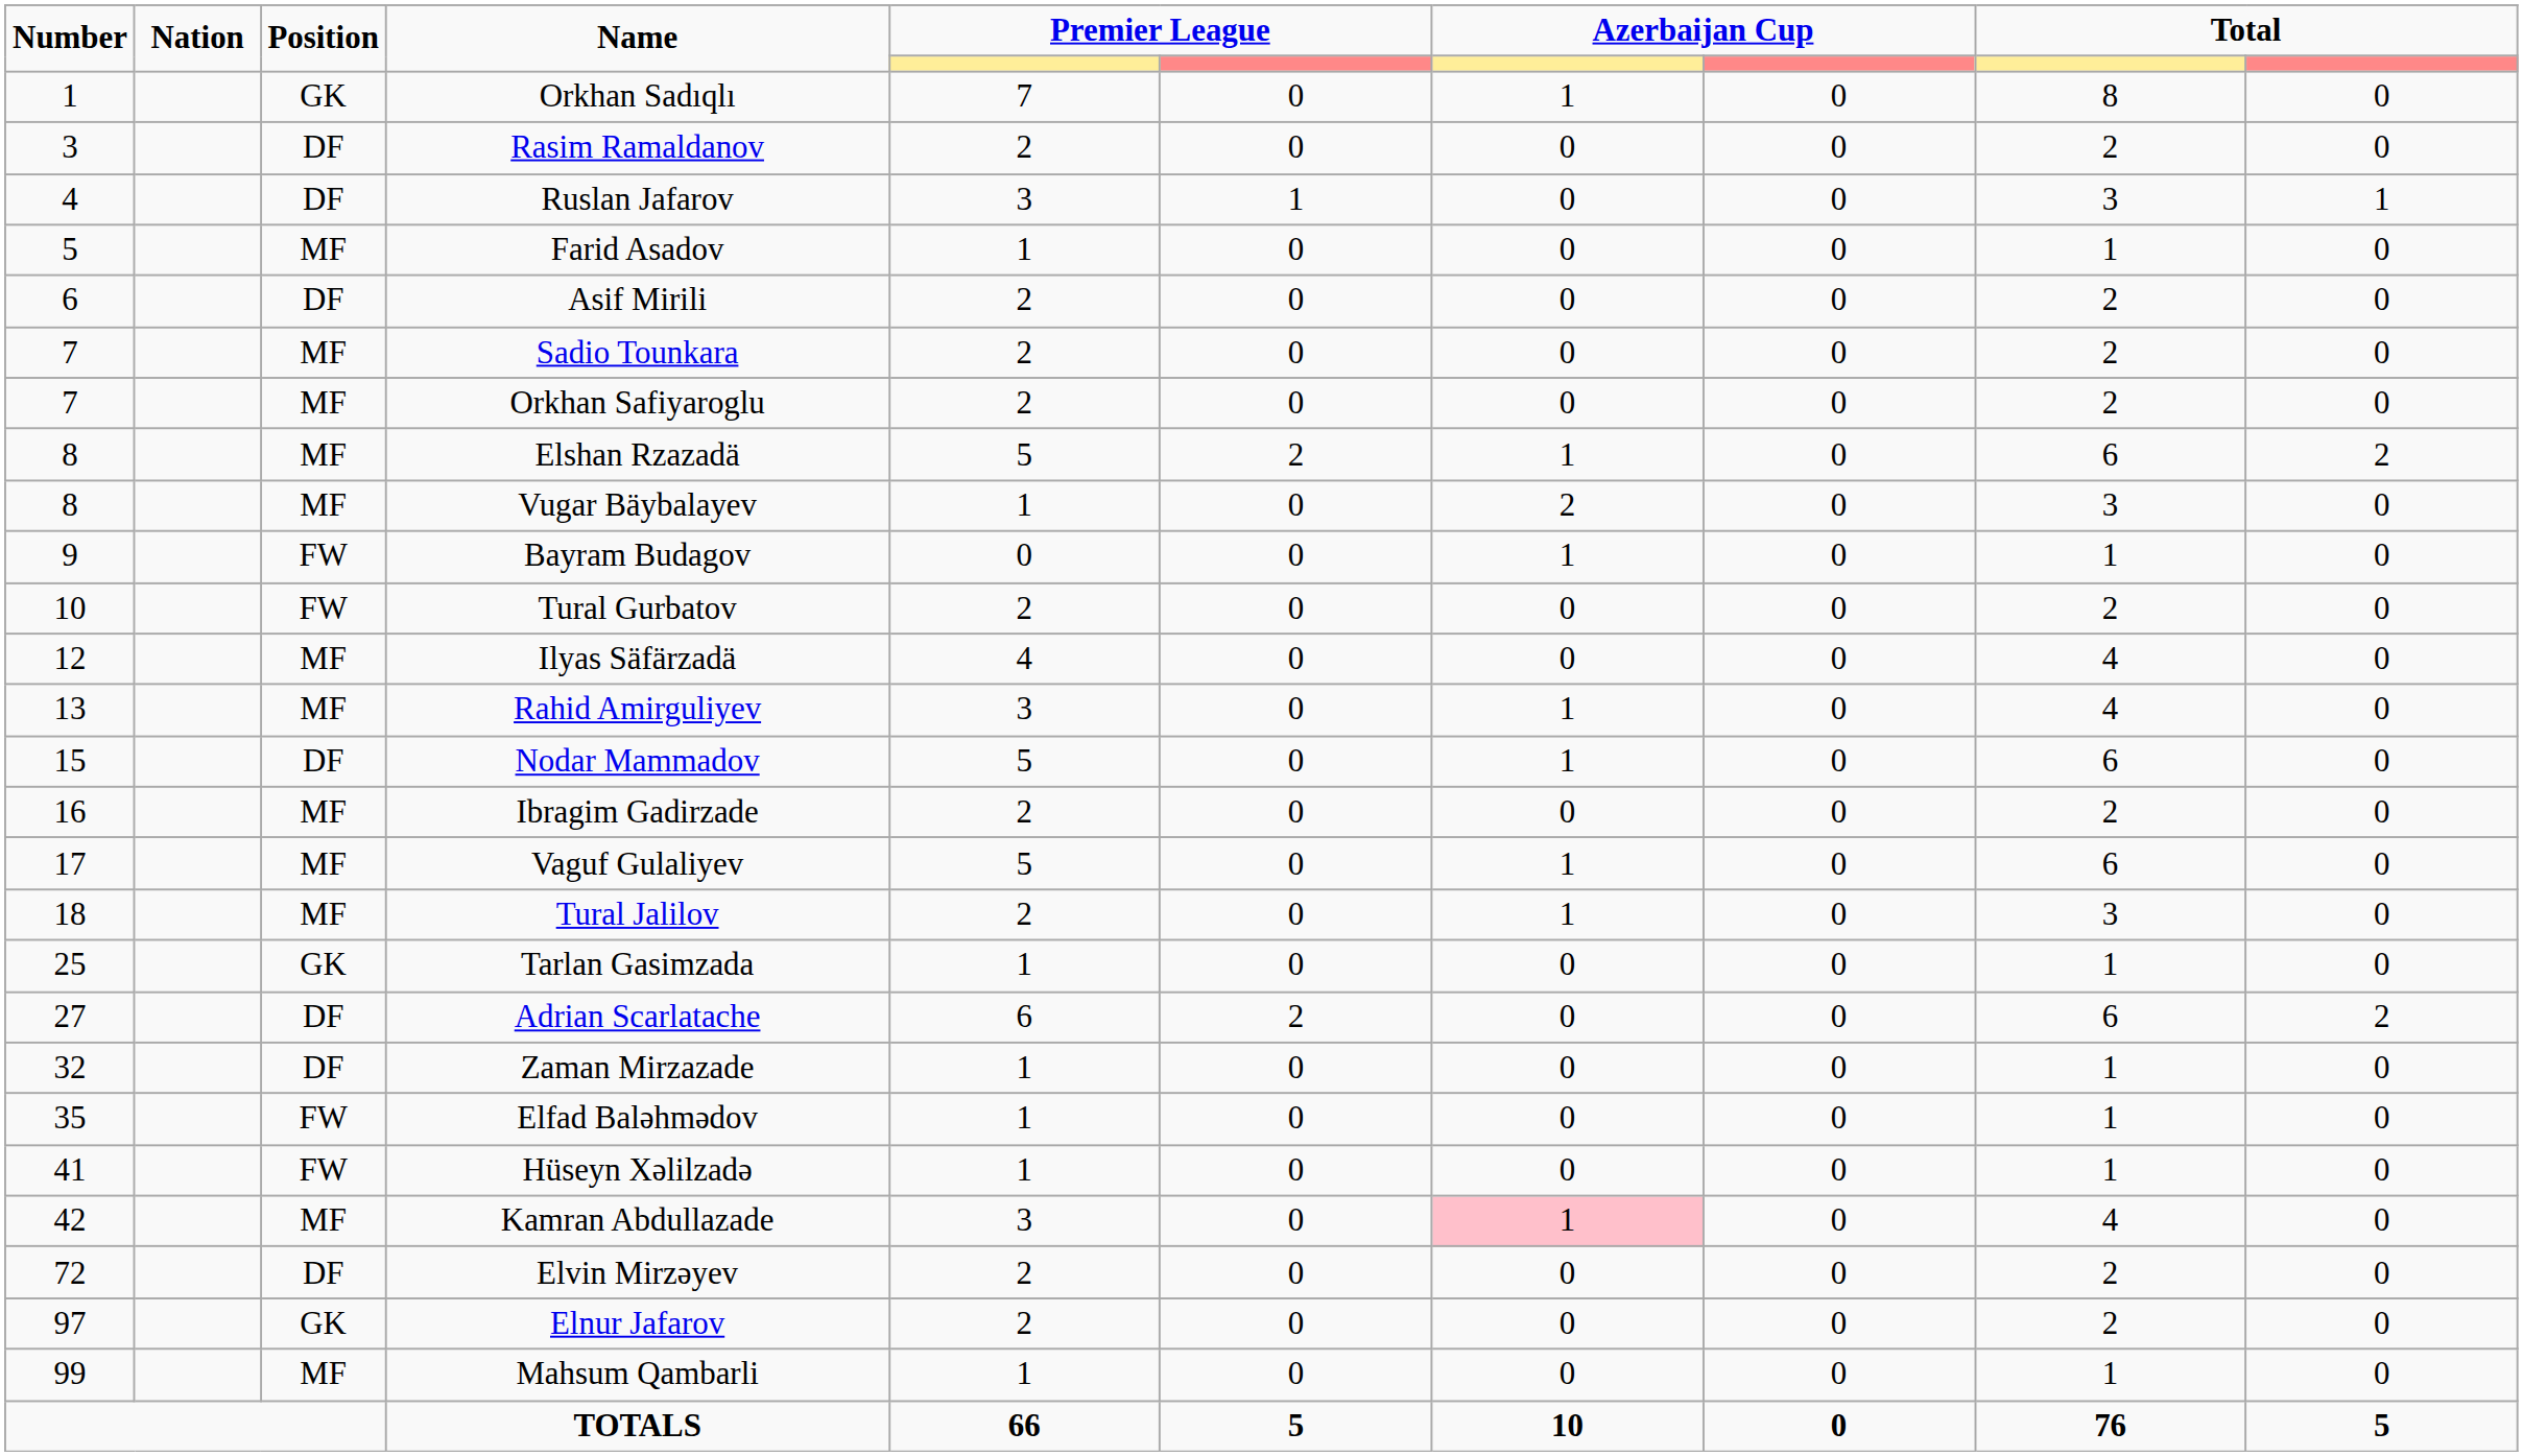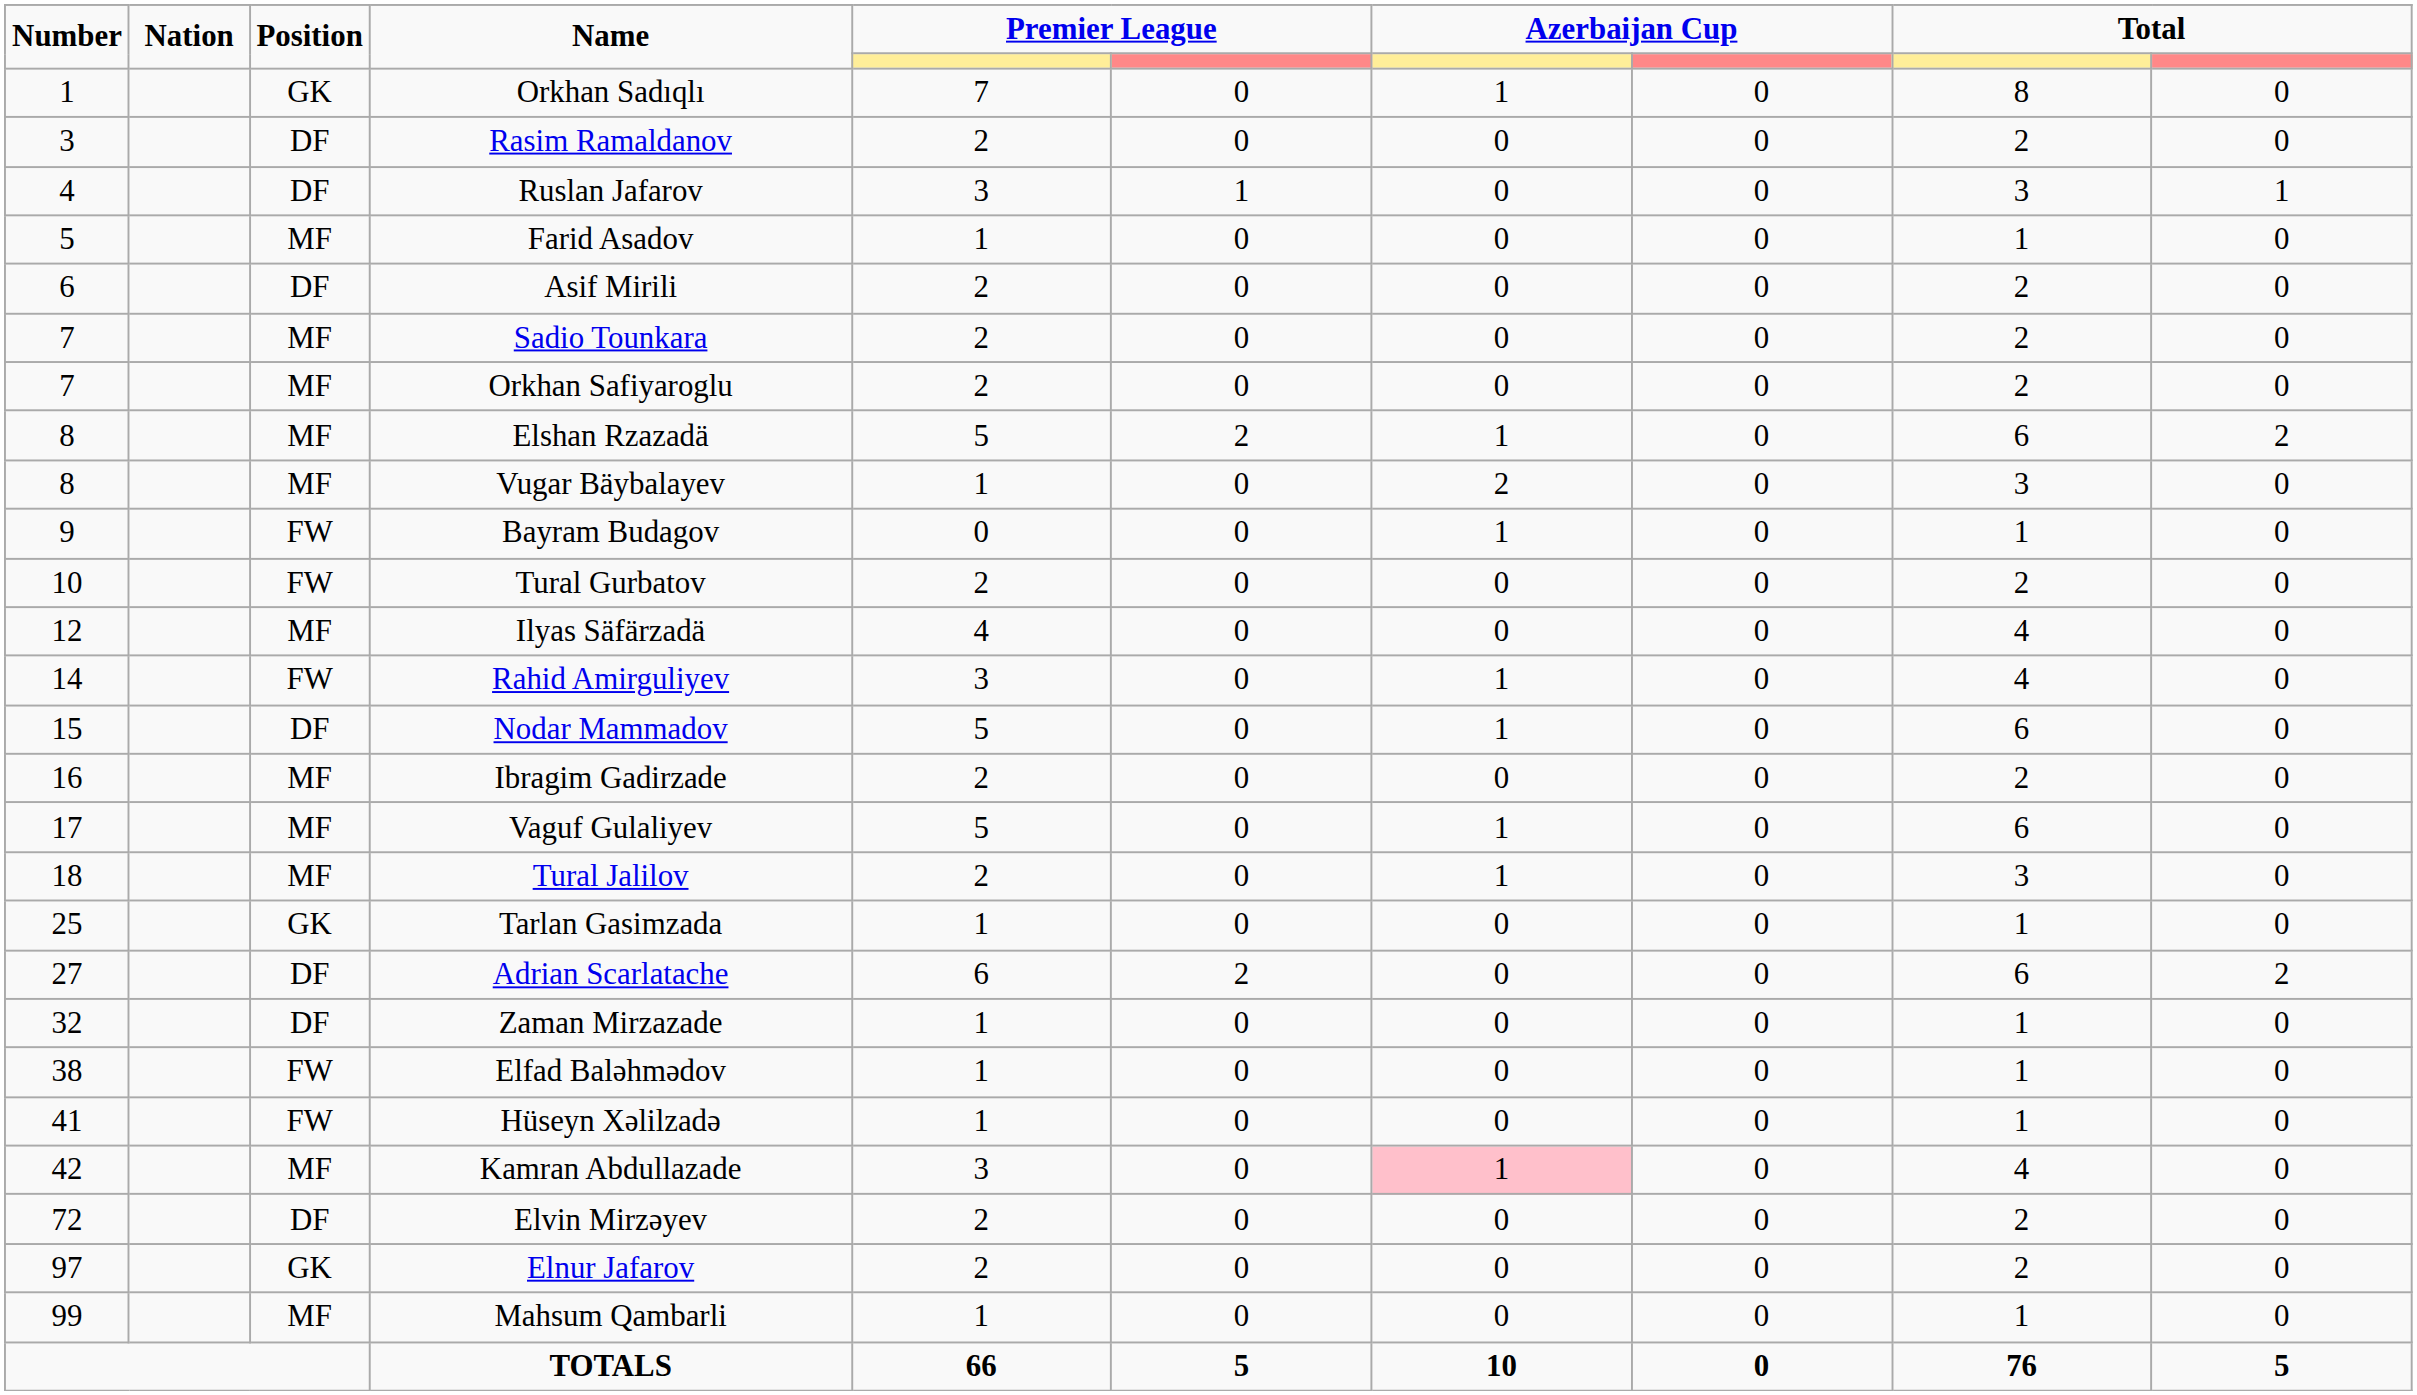Rahid Amirguliyev | Number: 13 -> 14
Rahid Amirguliyev | Position: MF -> FW
Elfad Baləhmədov | Number: 35 -> 38
